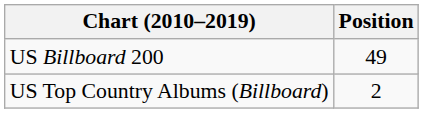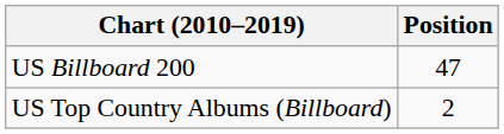US Billboard 200 | Position: 49 -> 47
